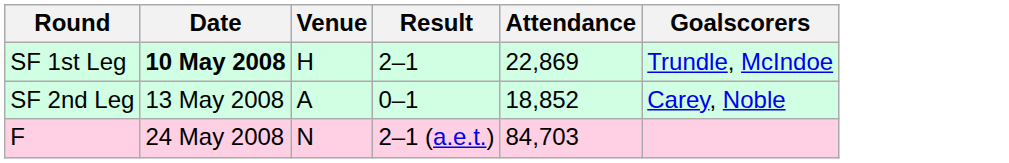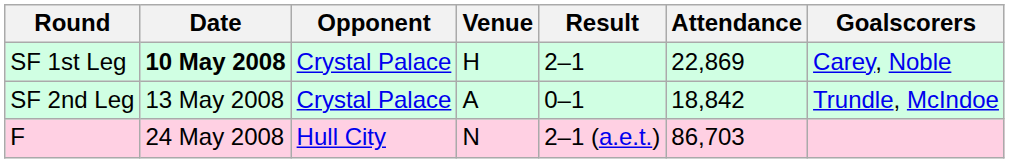+ column: Opponent | Crystal Palace | Crystal Palace | Hull City
SF 1st Leg | Goalscorers: Trundle, McIndoe -> Carey, Noble
SF 2nd Leg | Attendance: 18,852 -> 18,842
SF 2nd Leg | Goalscorers: Carey, Noble -> Trundle, McIndoe
F | Attendance: 84,703 -> 86,703
